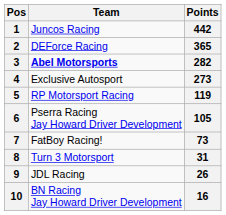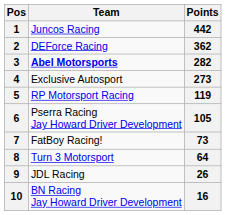2 | Points: 365 -> 362
8 | Points: 31 -> 64
